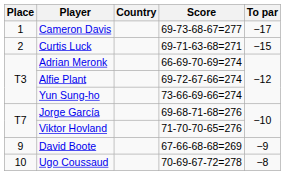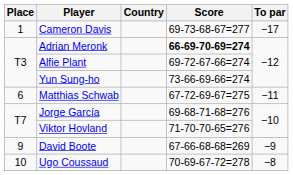- row: 2 | Curtis Luck | 69-71-63-68=271 | −15
Adrian Meronk | Score: normal -> bold
+ row: 6 | Matthias Schwab | 67-72-69-67=275 | −11
